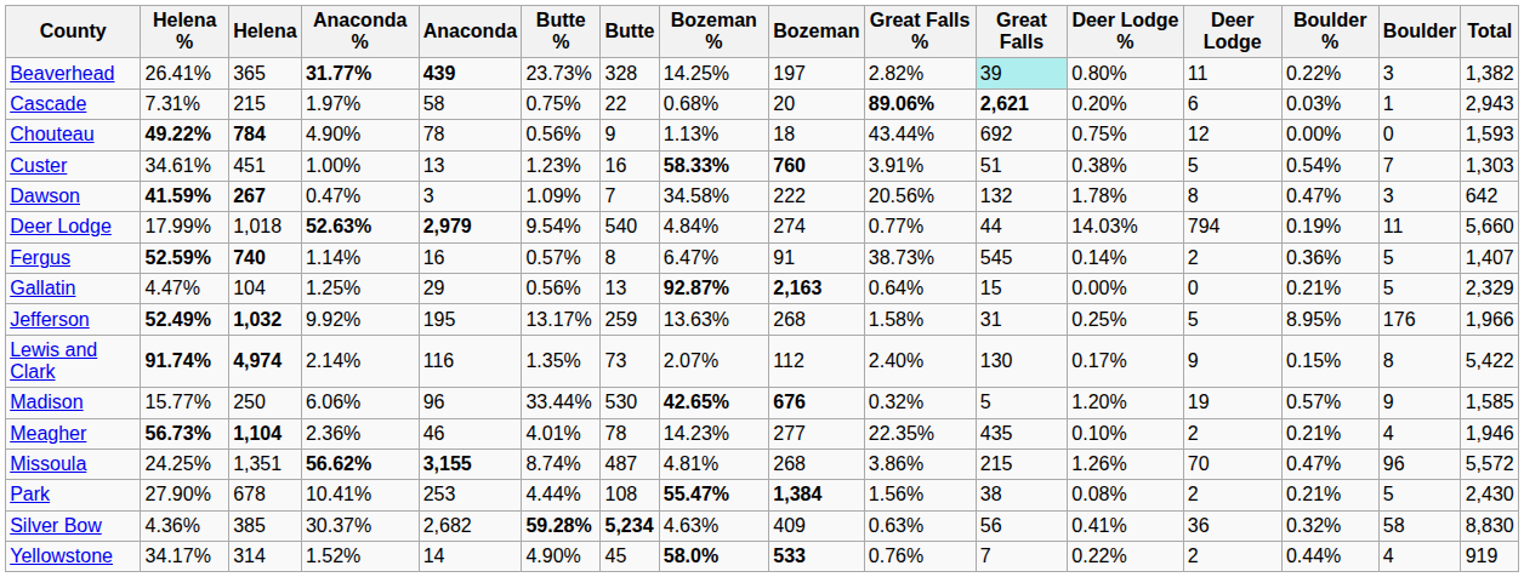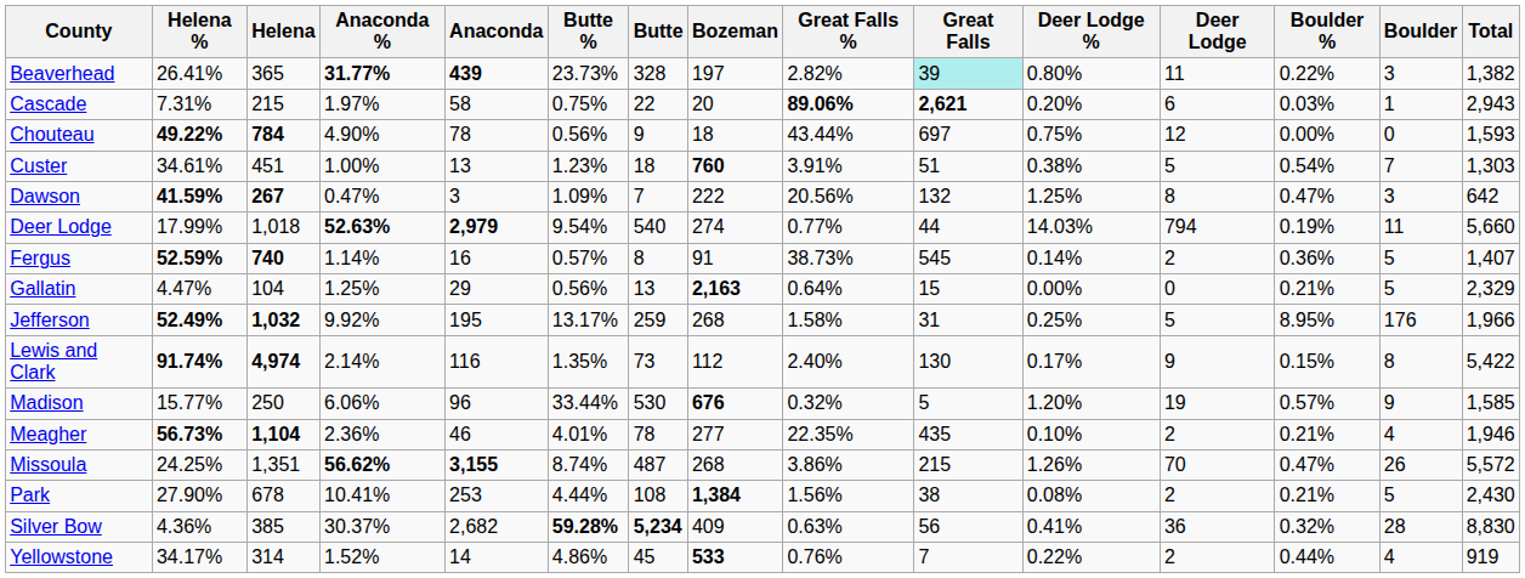- column: Bozeman % | 14.25% | 0.68% | 1.13% | 58.33% | 34.58% | 4.84% | 6.47% | 92.87% | 13.63% | 2.07% | 42.65% | 14.23% | 4.81% | 55.47% | 4.63% | 58.0%
Chouteau | Great Falls: 692 -> 697
Custer | Butte: 16 -> 18
Dawson | Deer Lodge %: 1.78% -> 1.25%
Missoula | Boulder: 96 -> 26
Silver Bow | Boulder: 58 -> 28
Yellowstone | Butte %: 4.90% -> 4.86%
